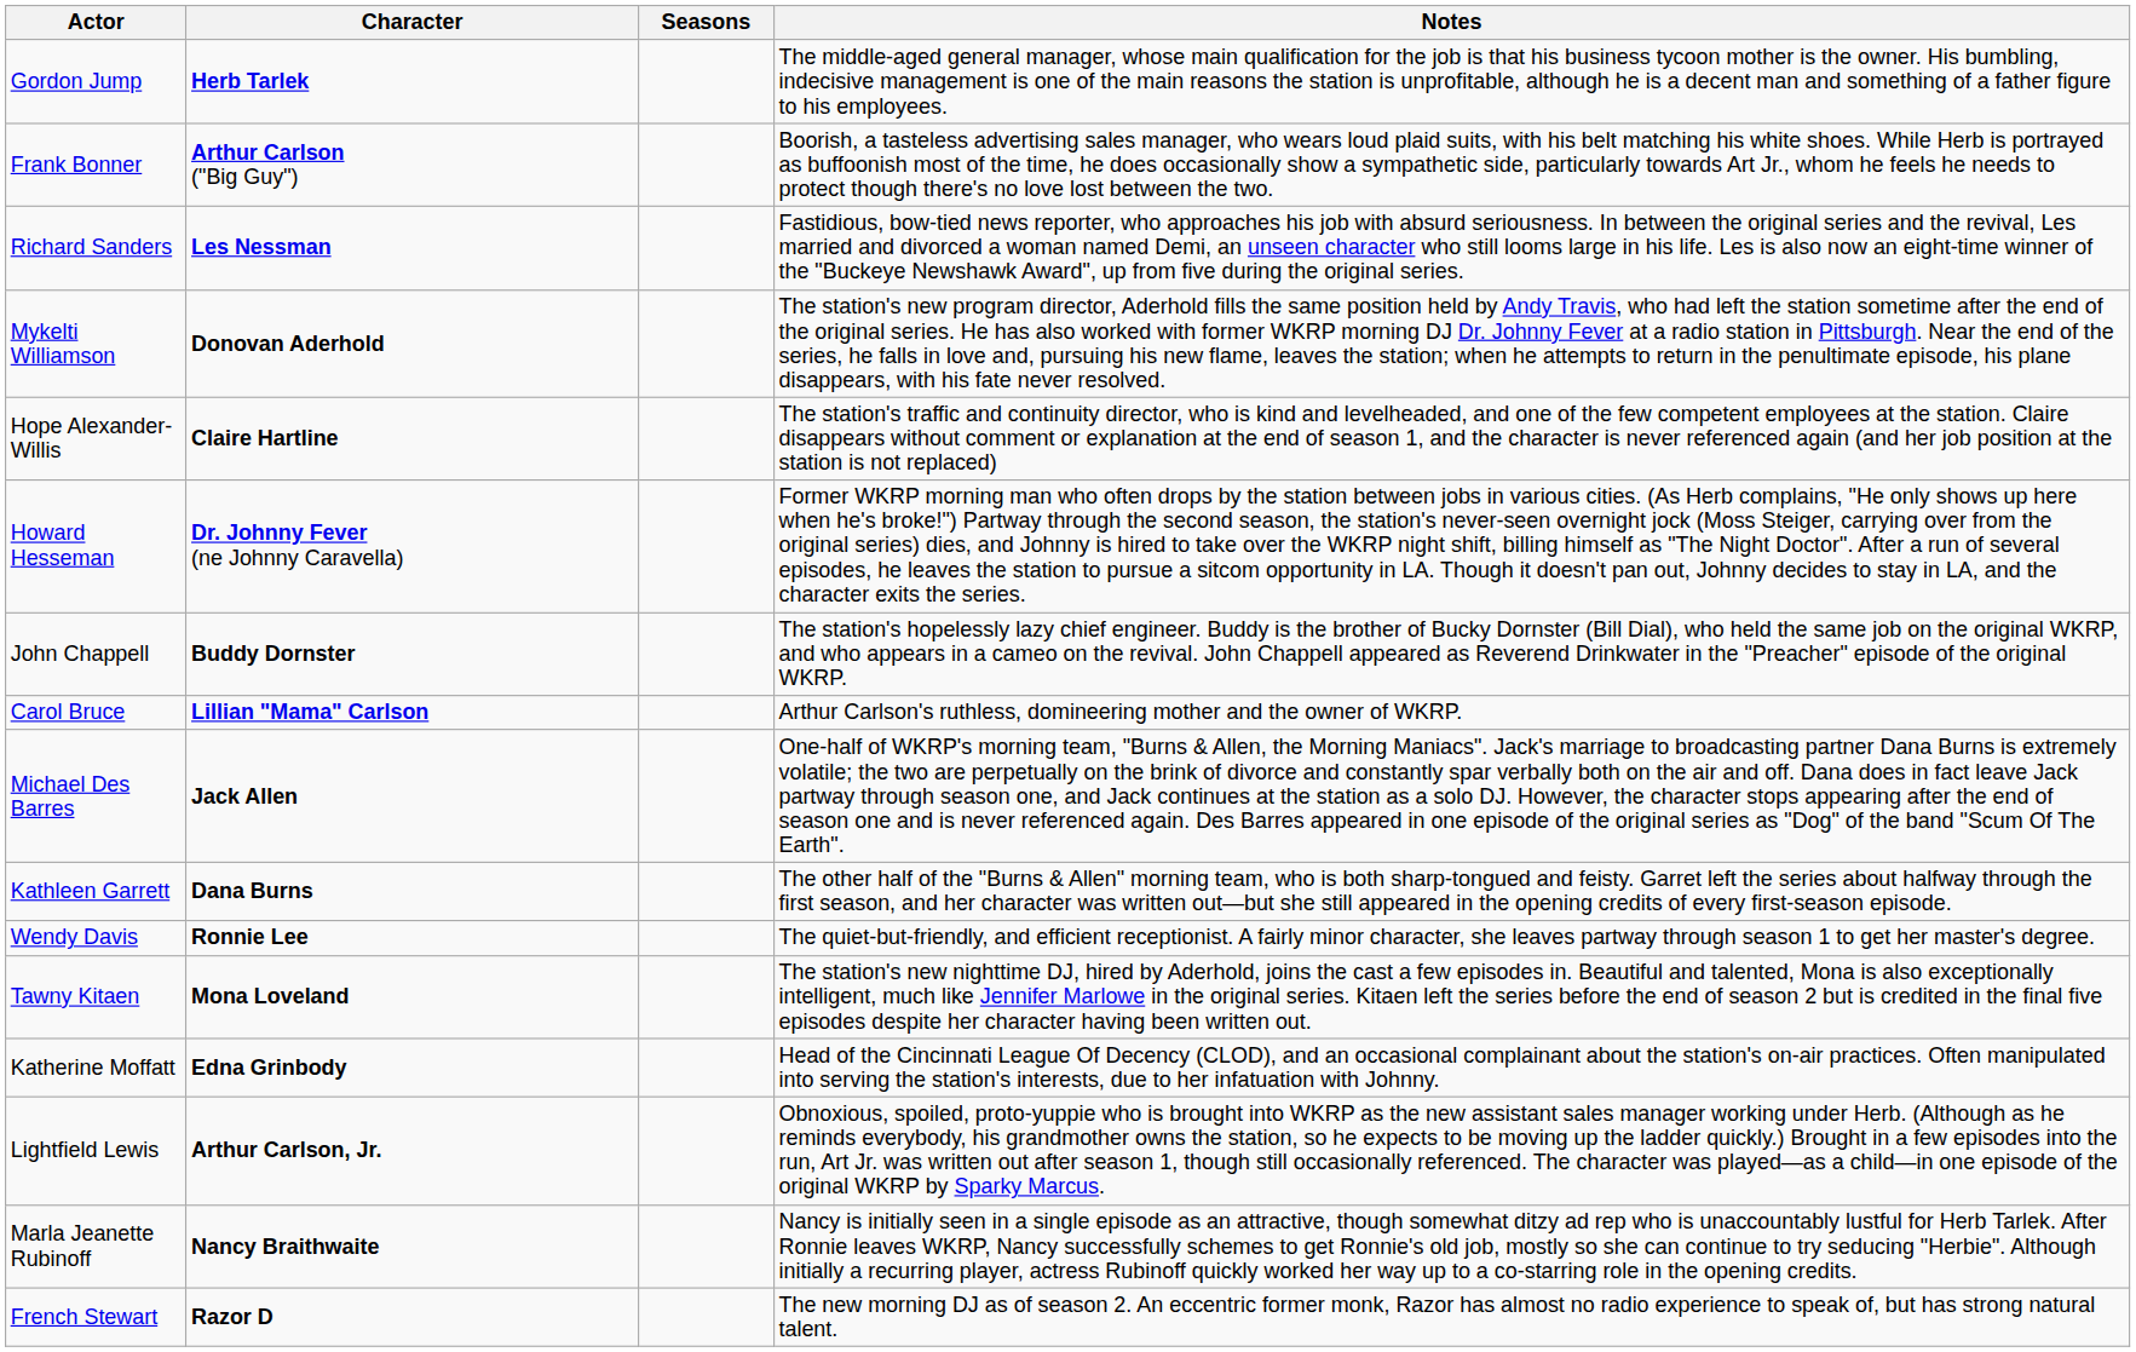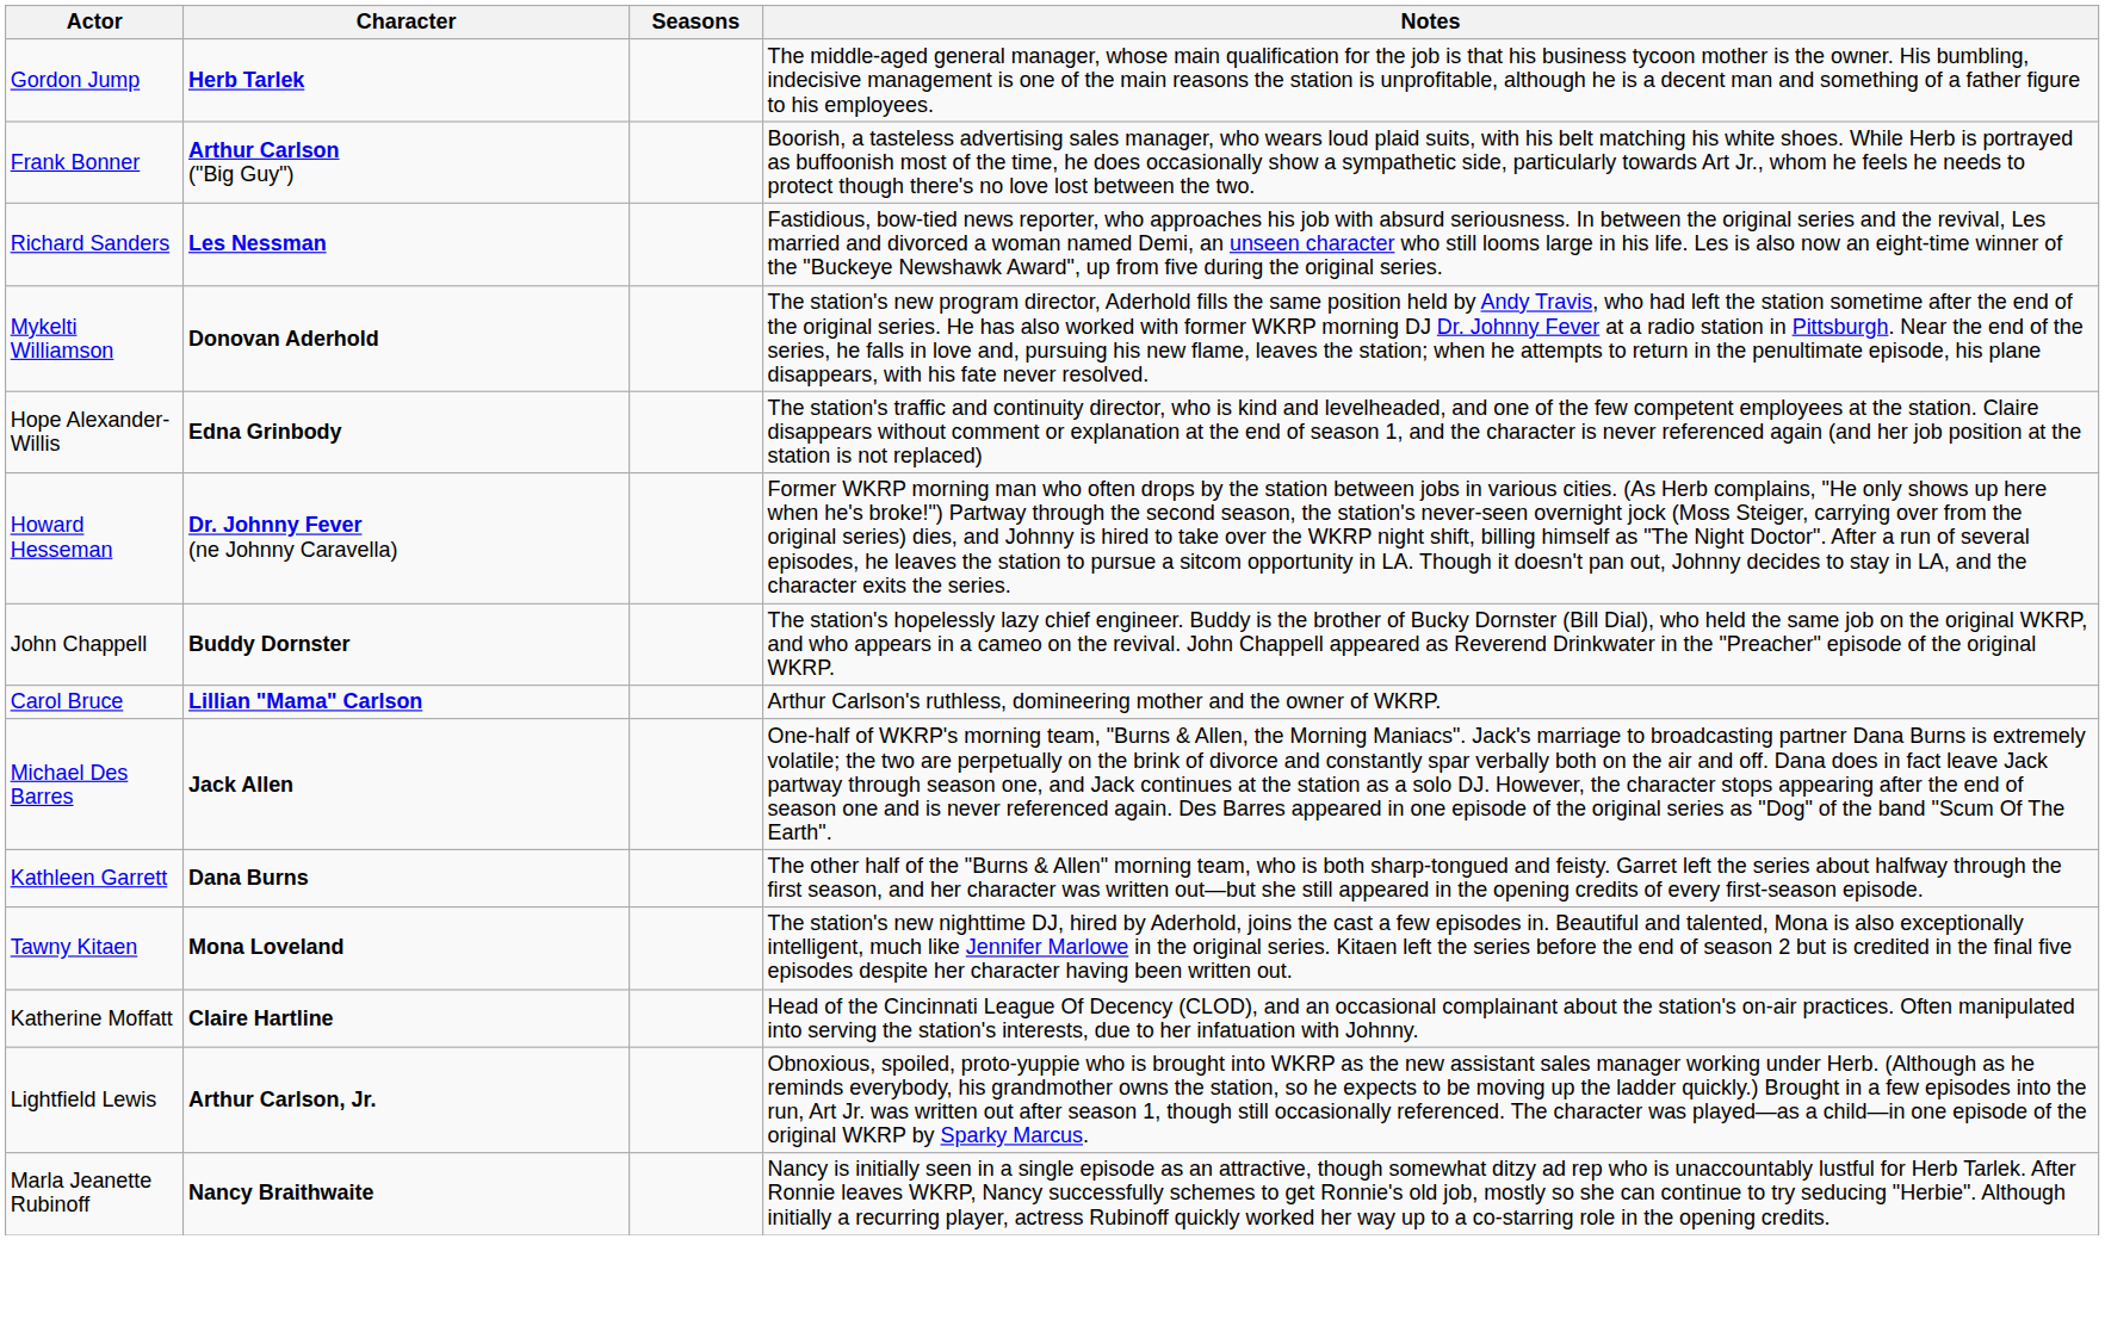Hope Alexander-Willis | Character: Claire Hartline -> Edna Grinbody
- row: Wendy Davis | Ronnie Lee | The quiet-but-friendly, and efficient receptionist. A fairly minor character, she leaves partway through season 1 to get her master's degree.
Katherine Moffatt | Character: Edna Grinbody -> Claire Hartline
- row: French Stewart | Razor D | The new morning DJ as of season 2. An eccentric former monk, Razor has almost no radio experience to speak of, but has strong natural talent.
